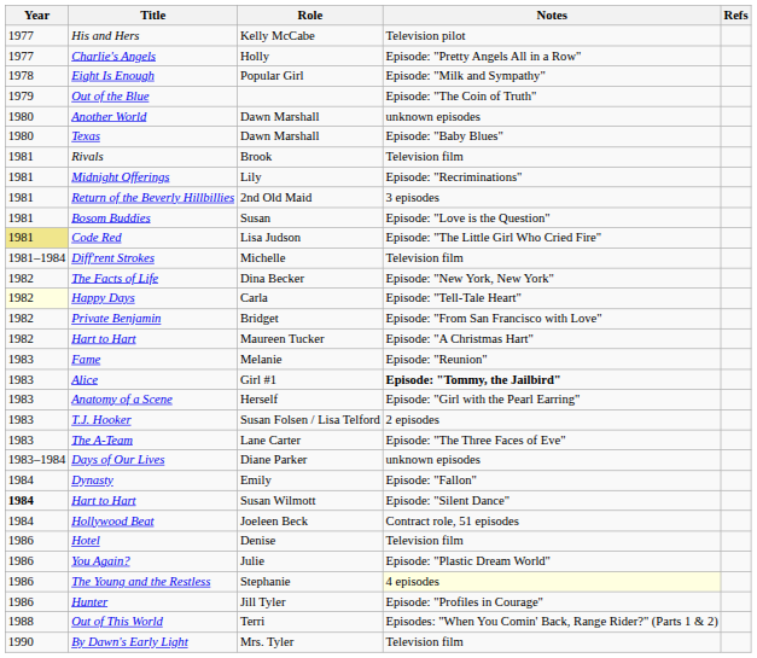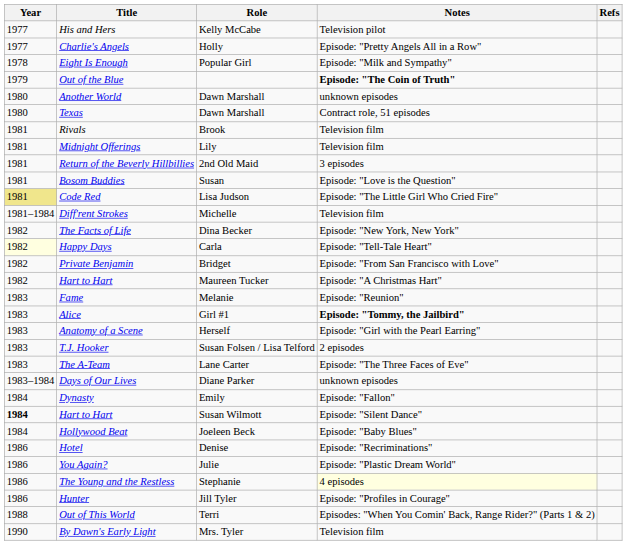Out of the Blue | Notes: normal -> bold
Texas | Notes: Episode: "Baby Blues" -> Contract role, 51 episodes
Midnight Offerings | Notes: Episode: "Recriminations" -> Television film
Hollywood Beat | Notes: Contract role, 51 episodes -> Episode: "Baby Blues"
Hotel | Notes: Television film -> Episode: "Recriminations"
